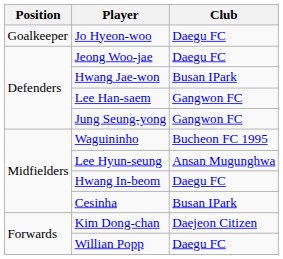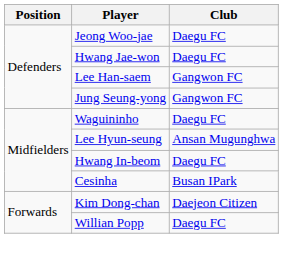- row: Goalkeeper | Jo Hyeon-woo | Daegu FC
Hwang Jae-won | Club: Busan IPark -> Daegu FC
Waguininho | Club: Bucheon FC 1995 -> Daegu FC
